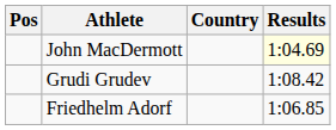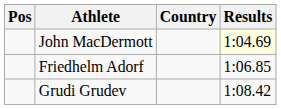rows swapped: Friedhelm Adorf <-> Grudi Grudev
